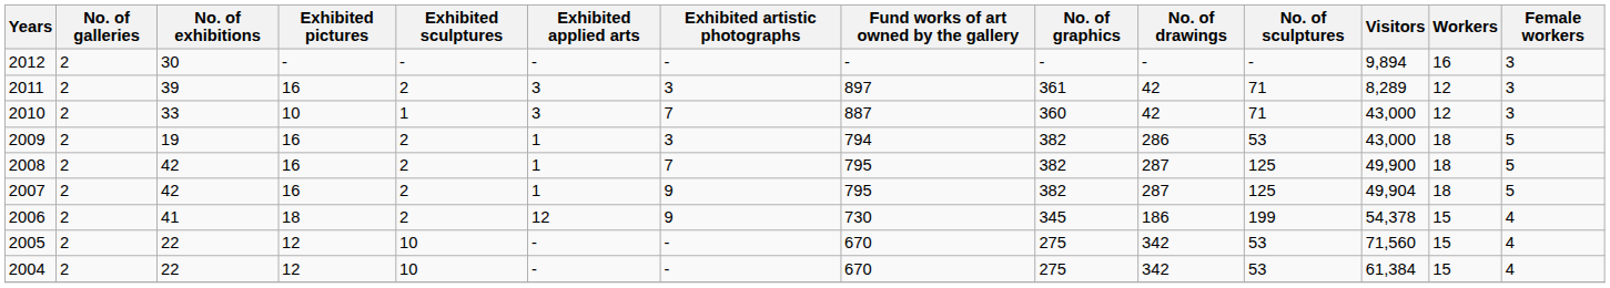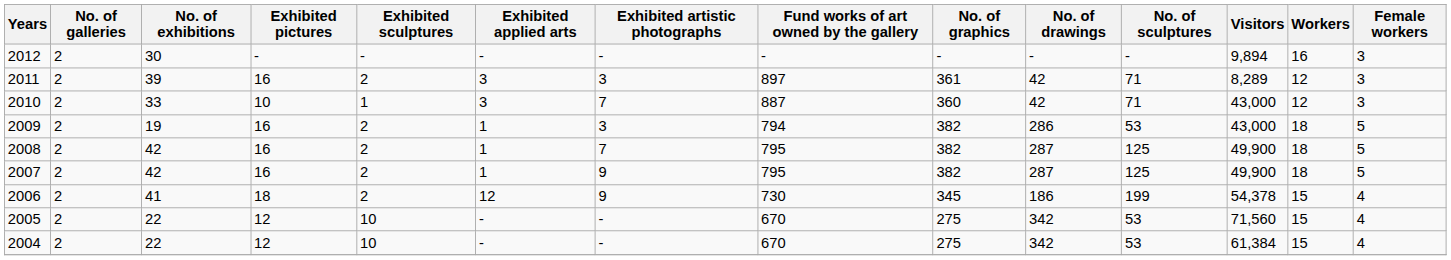2007 | Visitors: 49,904 -> 49,900
